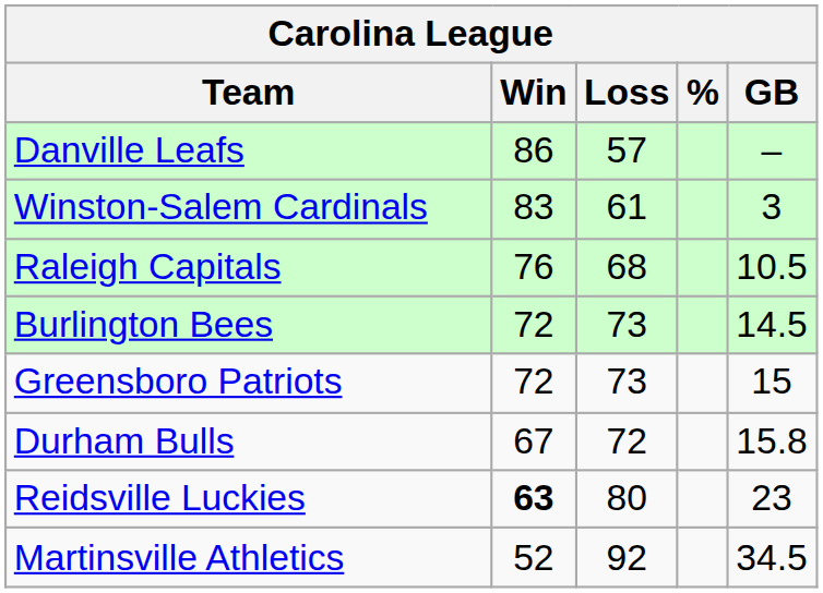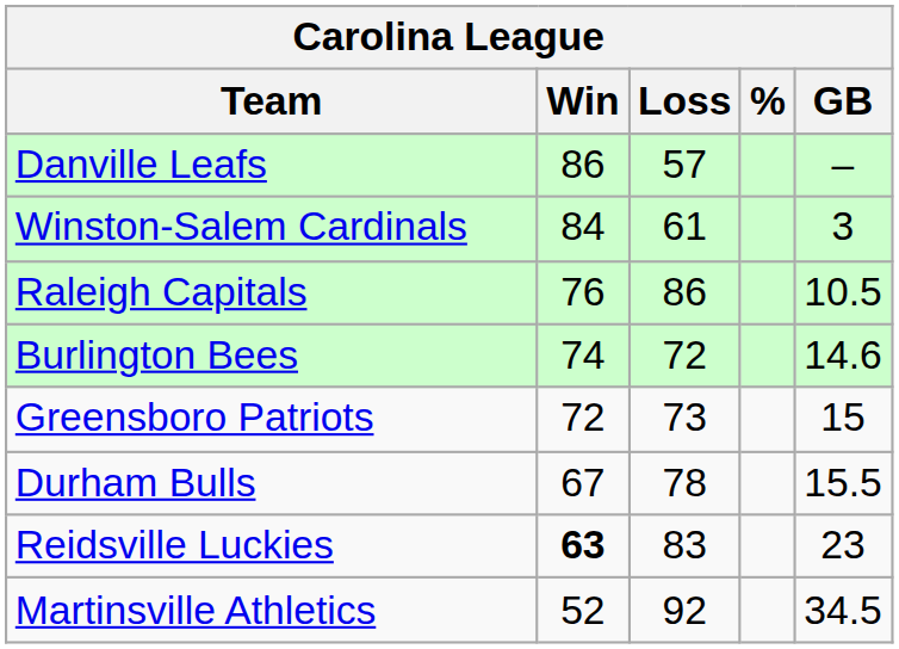Winston-Salem Cardinals | Win: 83 -> 84
Raleigh Capitals | Loss: 68 -> 86
Burlington Bees | Win: 72 -> 74
Burlington Bees | Loss: 73 -> 72
Burlington Bees | GB: 14.5 -> 14.6
Durham Bulls | Loss: 72 -> 78
Durham Bulls | GB: 15.8 -> 15.5
Reidsville Luckies | Loss: 80 -> 83
